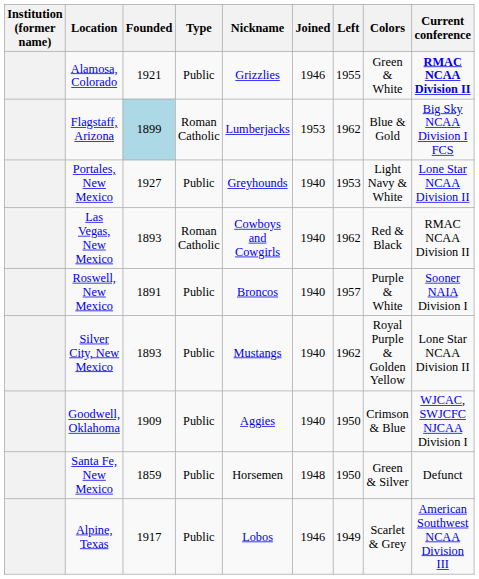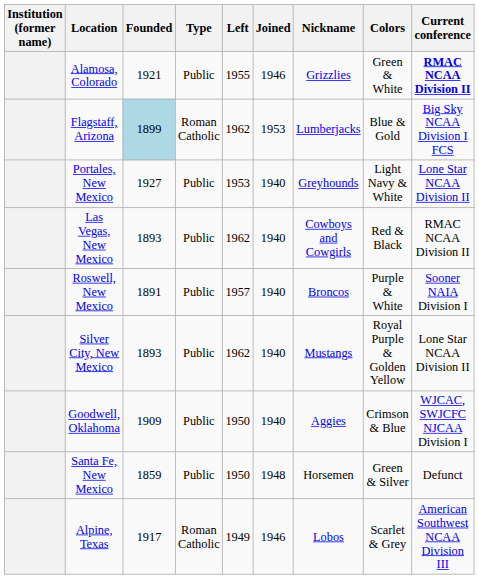columns swapped: Nickname <-> Left
Las Vegas, New Mexico | Type: Roman Catholic -> Public
Alpine, Texas | Type: Public -> Roman Catholic
